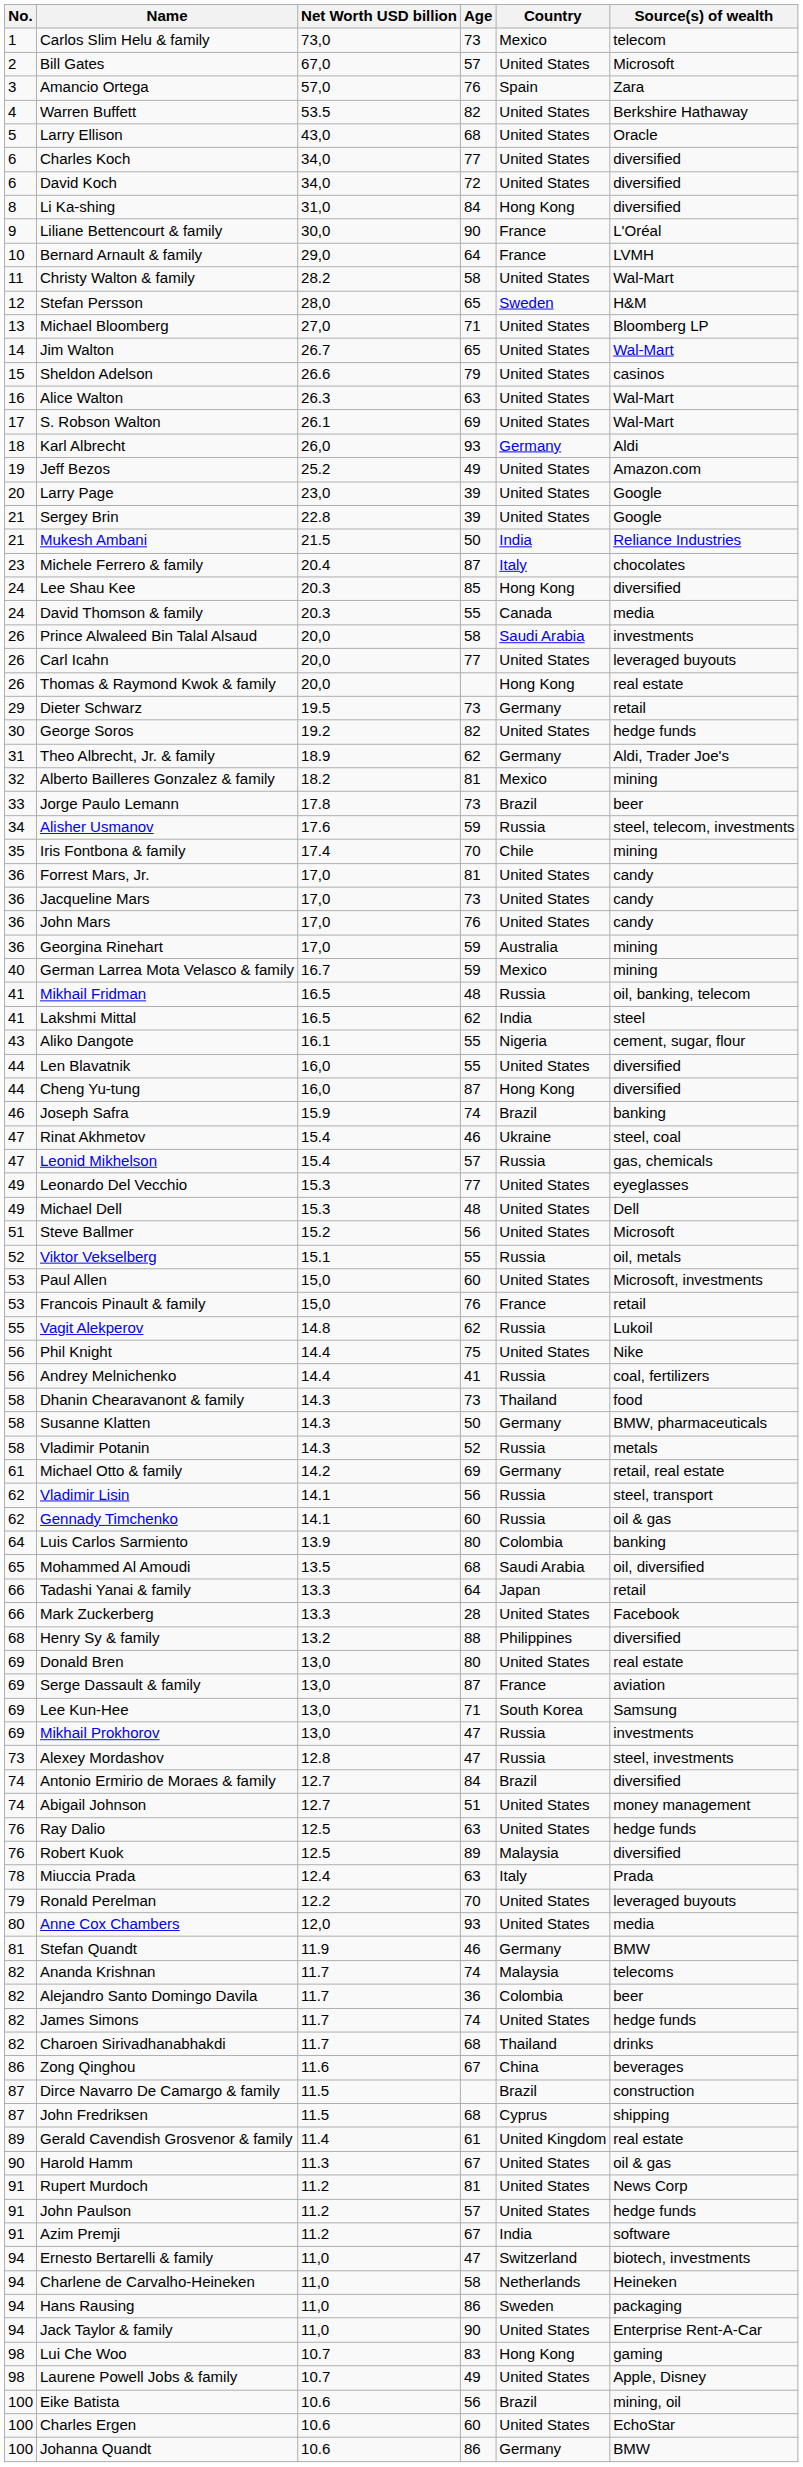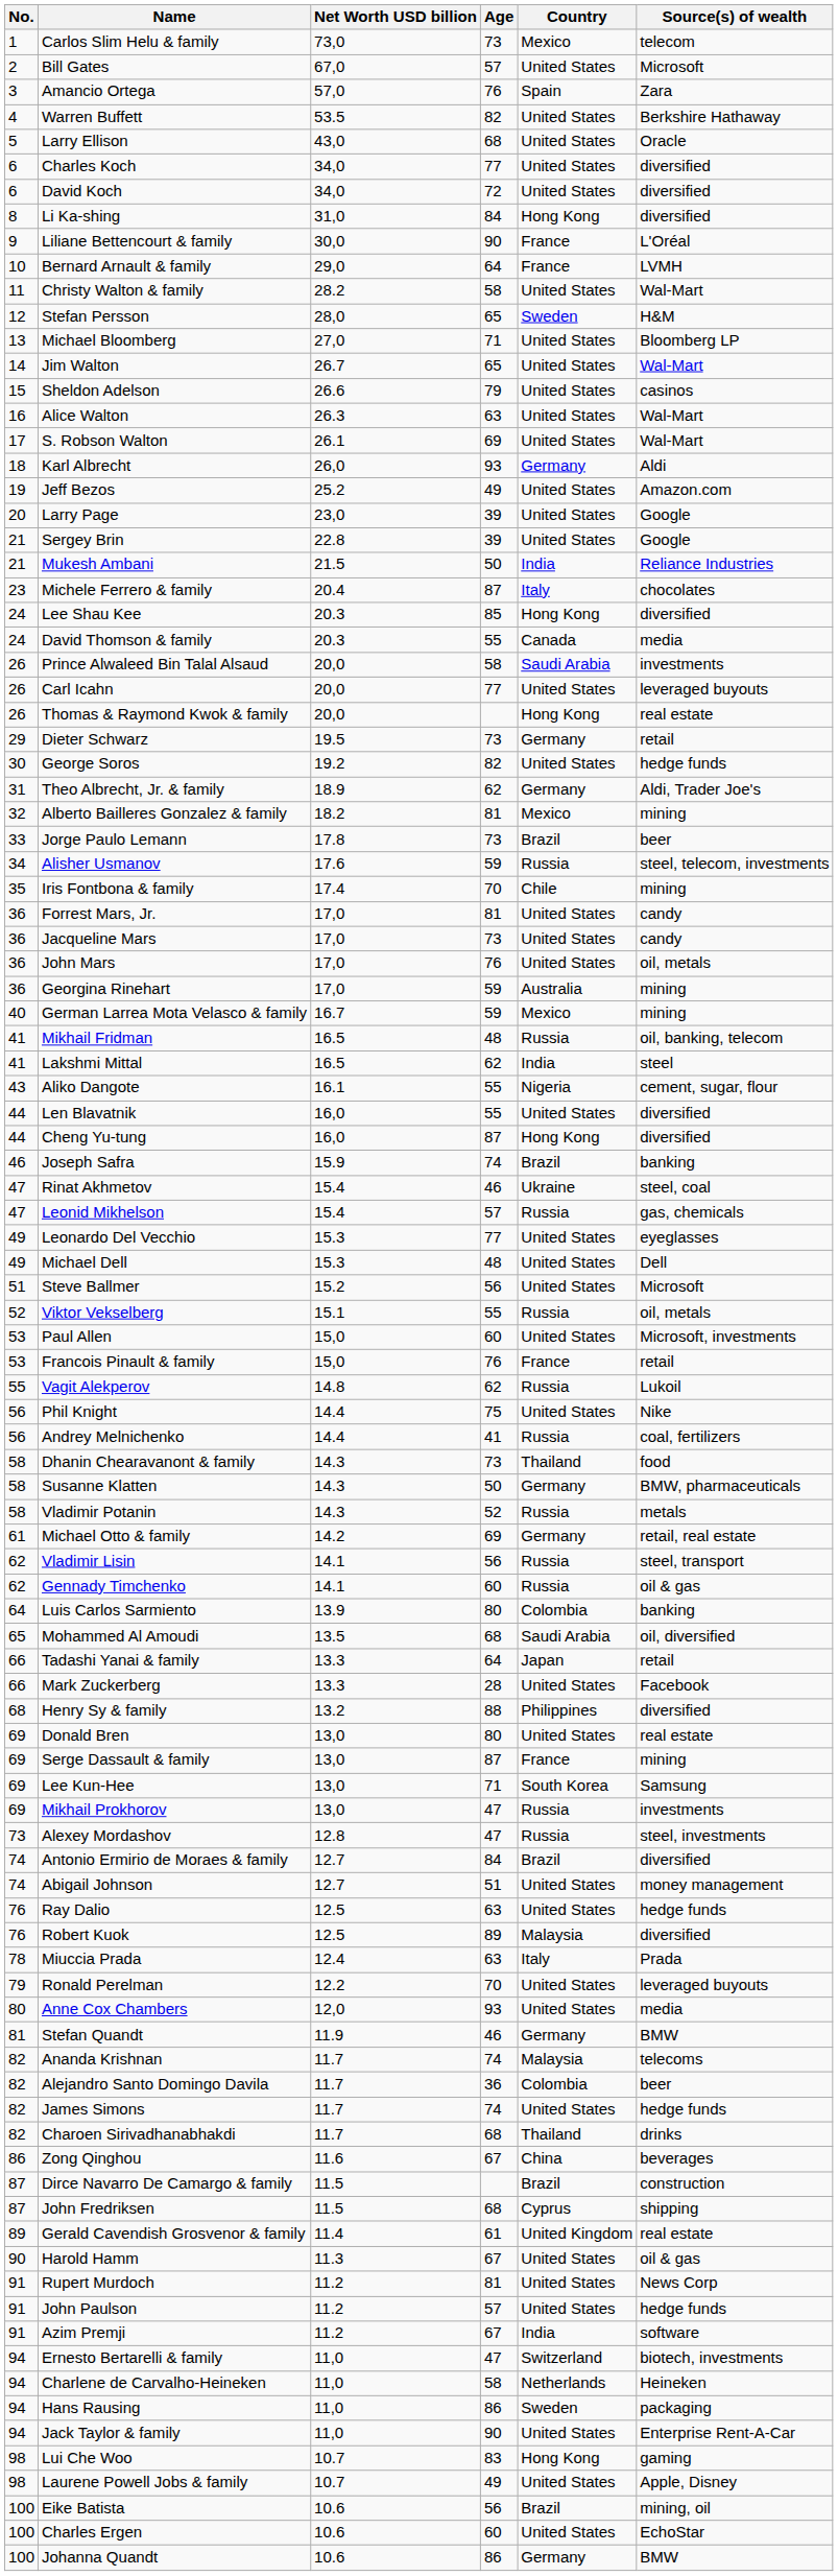John Mars | Source(s) of wealth: candy -> oil, metals
Serge Dassault & family | Source(s) of wealth: aviation -> mining
